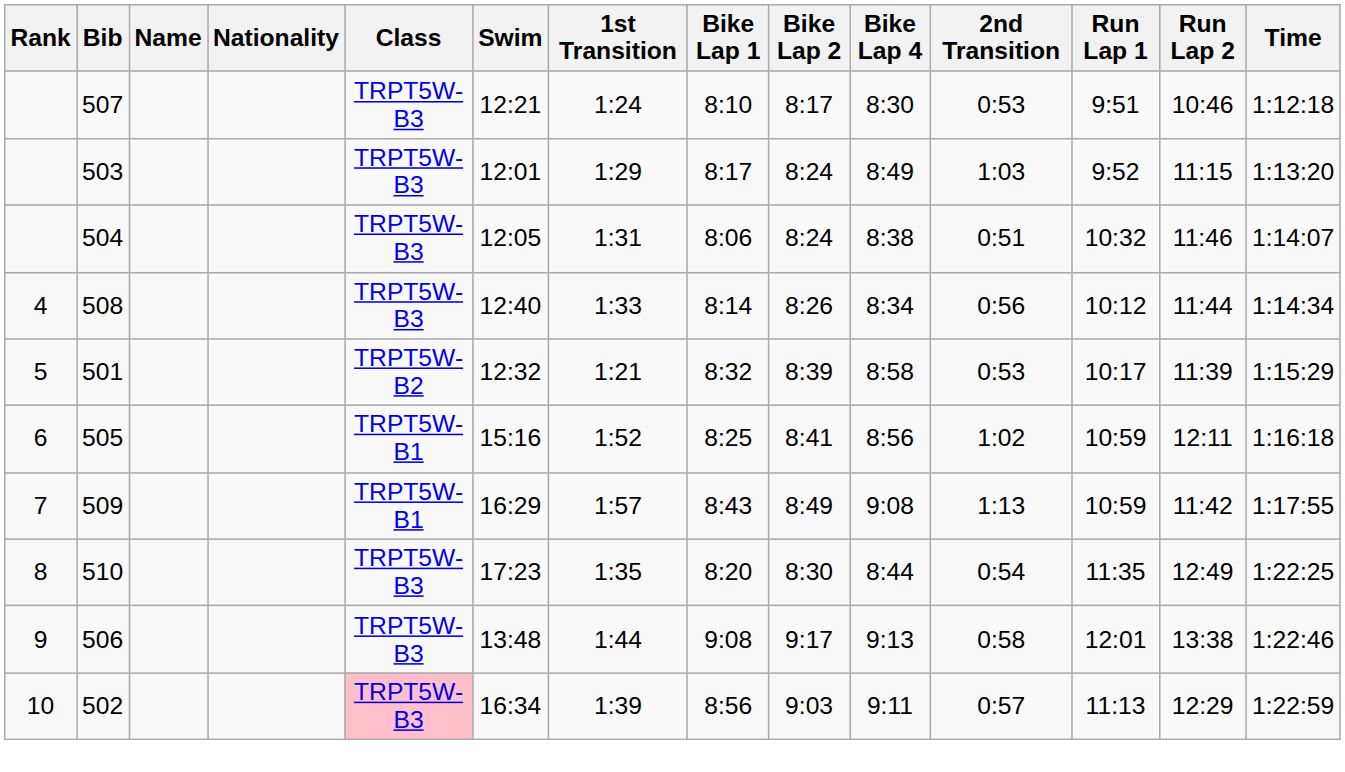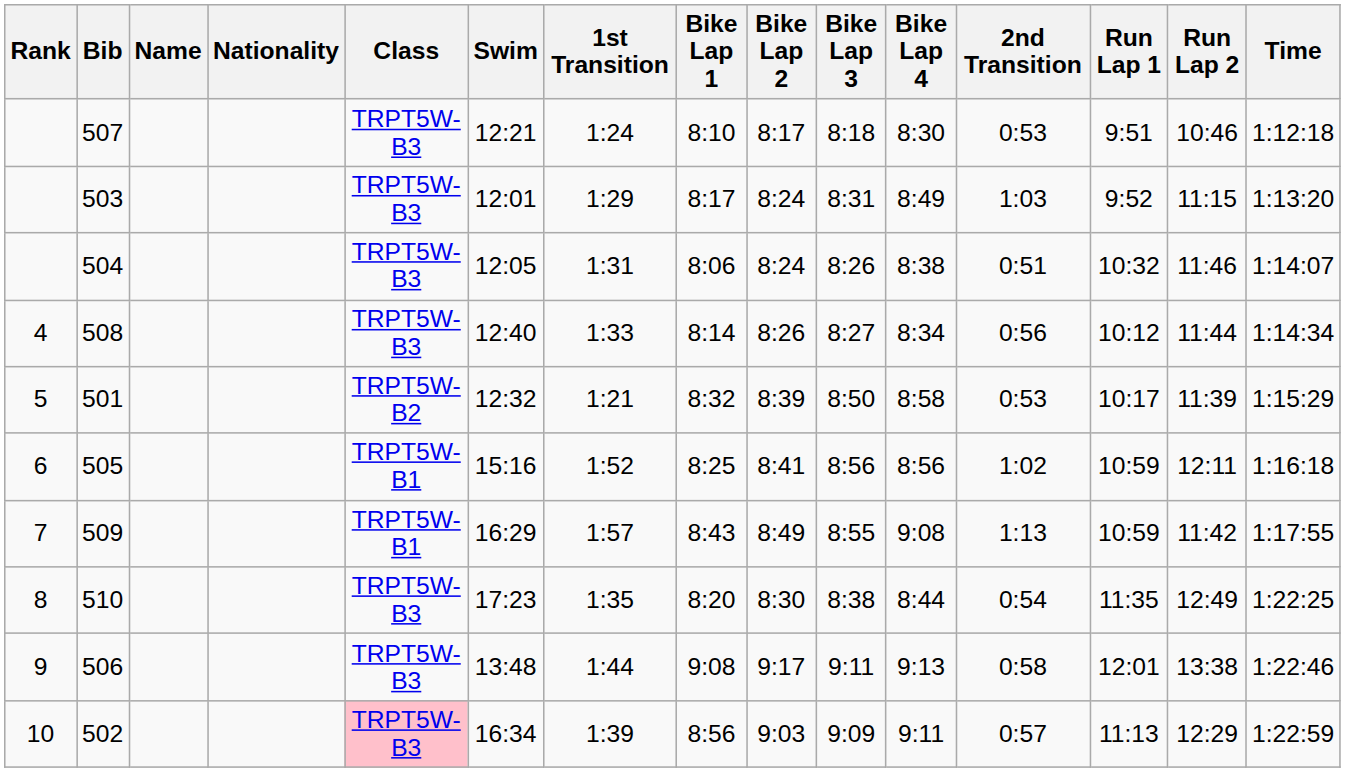+ column: Bike Lap 3 | 8:18 | 8:31 | 8:26 | 8:27 | 8:50 | 8:56 | 8:55 | 8:38 | 9:11 | 9:09
